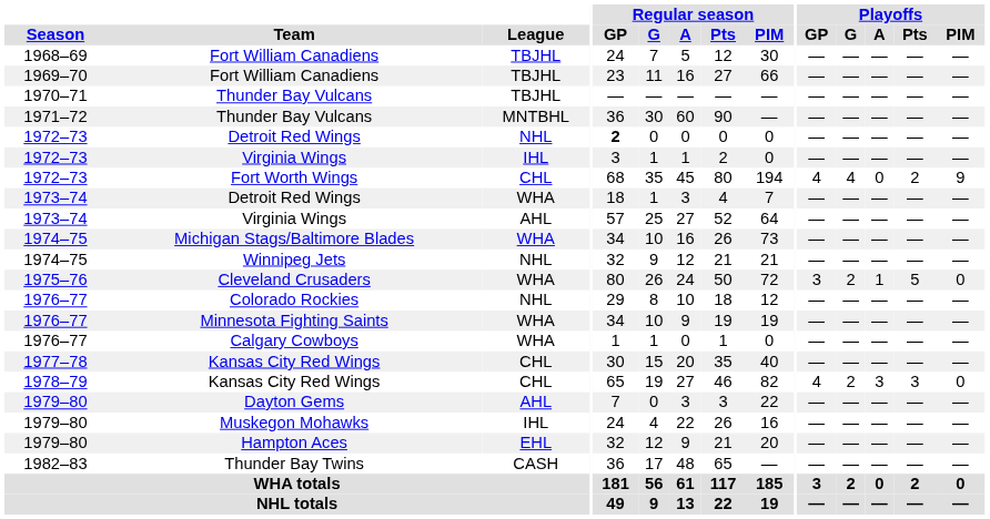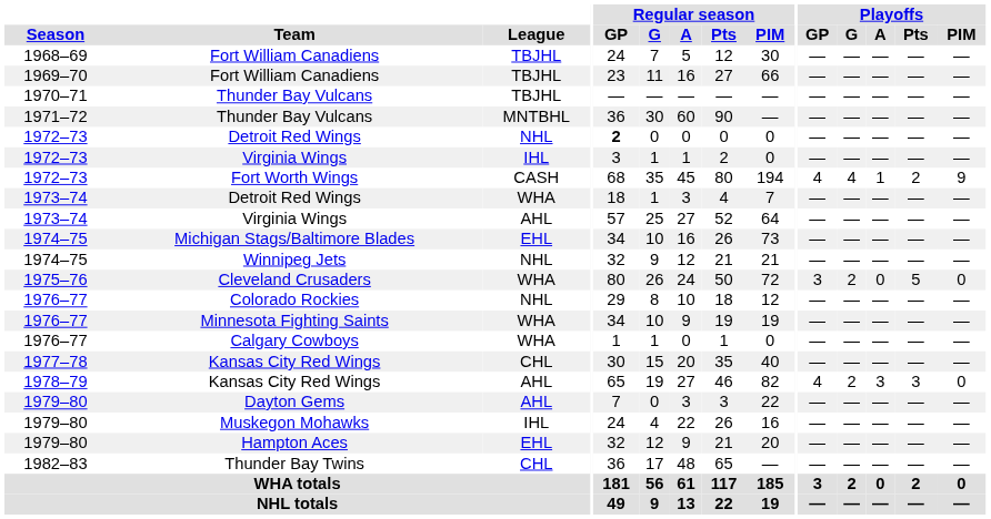Fort Worth Wings | League: CHL -> CASH
Fort Worth Wings | Playoffs / A: 0 -> 1
Michigan Stags/Baltimore Blades | League: WHA -> EHL
Cleveland Crusaders | Playoffs / A: 1 -> 0
1978–79 / Kansas City Red Wings | League: CHL -> AHL
Thunder Bay Twins | League: CASH -> CHL
